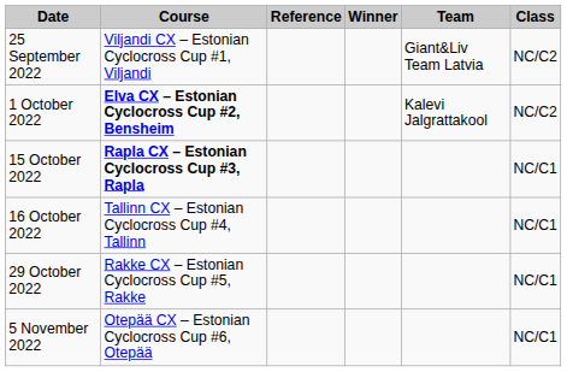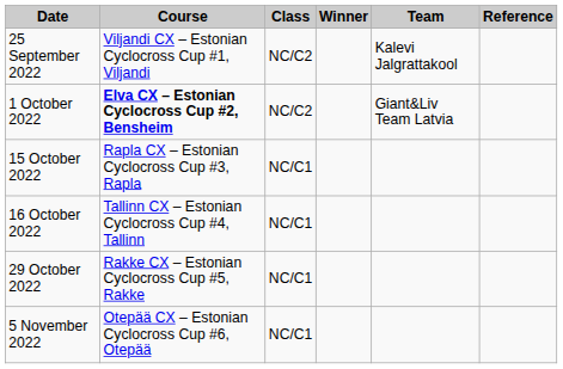columns swapped: Class <-> Reference
25 September 2022 | Team: Giant&Liv Team Latvia -> Kalevi Jalgrattakool
1 October 2022 | Team: Kalevi Jalgrattakool -> Giant&Liv Team Latvia
15 October 2022 | Course: bold -> normal
